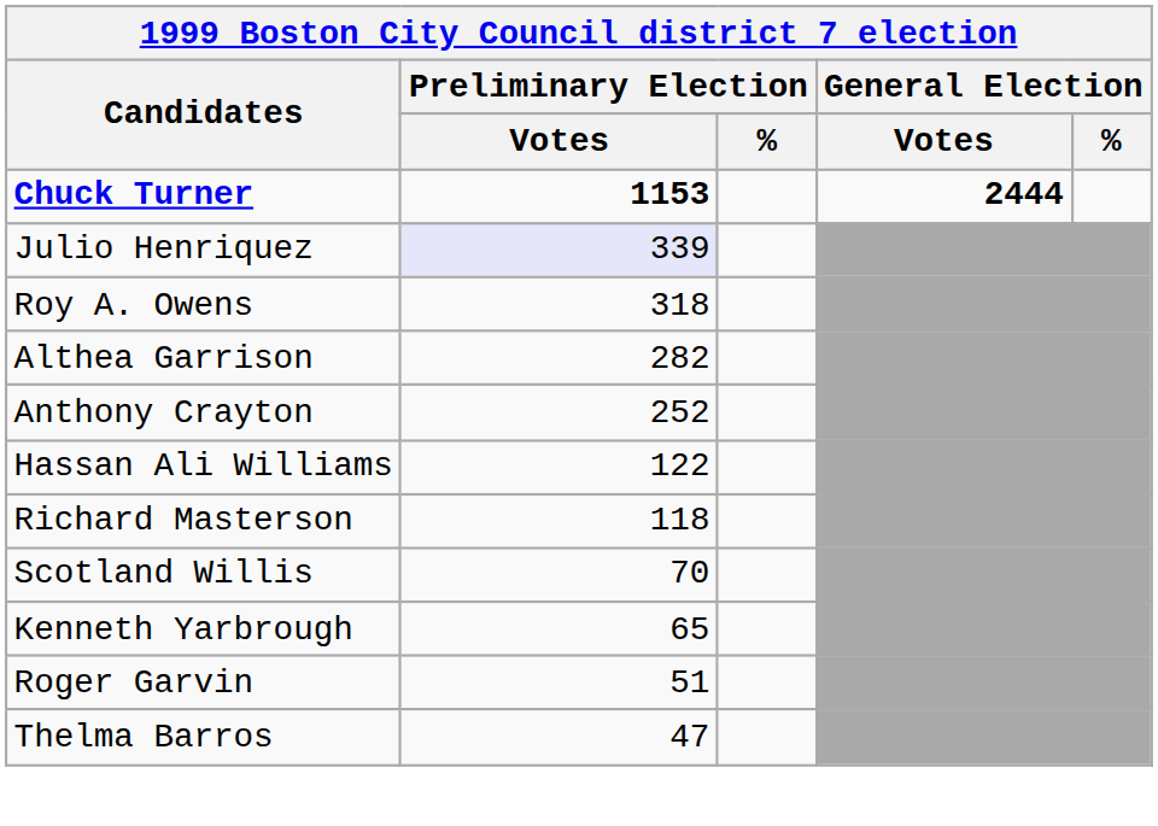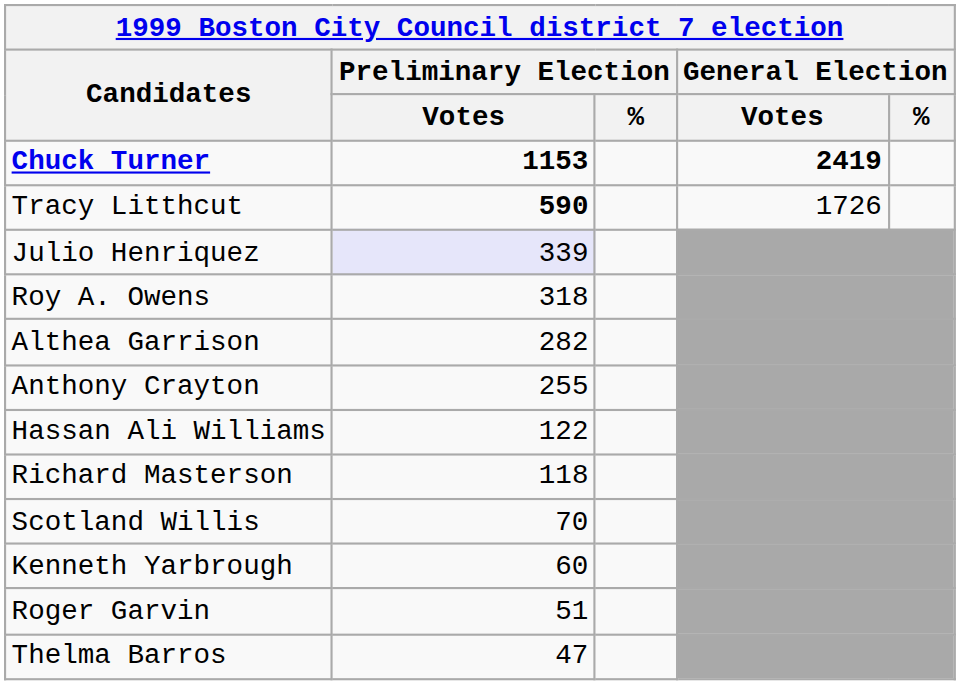Chuck Turner | General Election / Votes: 2444 -> 2419
+ row: Tracy Litthcut | 590 | 1726
Anthony Crayton | Preliminary Election / Votes: 252 -> 255
Kenneth Yarbrough | Preliminary Election / Votes: 65 -> 60
